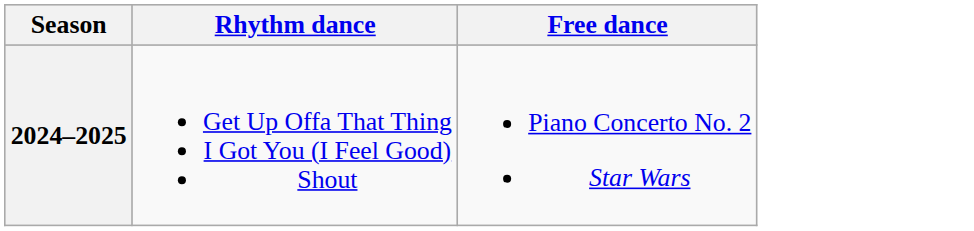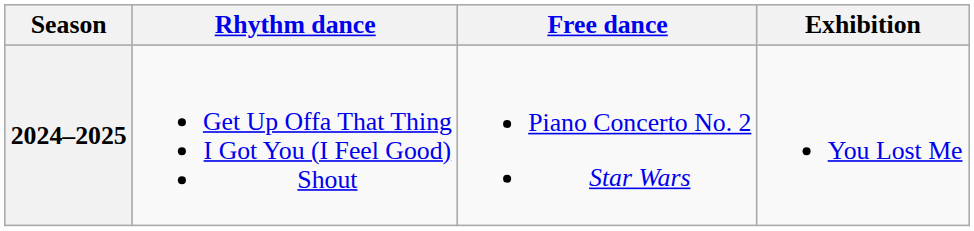+ column: Exhibition | You Lost Me
